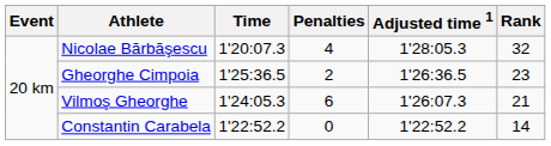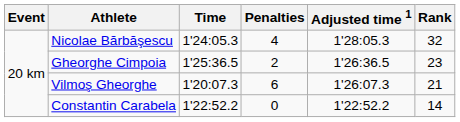Nicolae Bărbăşescu | Time: 1'20:07.3 -> 1'24:05.3
Vilmoş Gheorghe | Time: 1'24:05.3 -> 1'20:07.3
